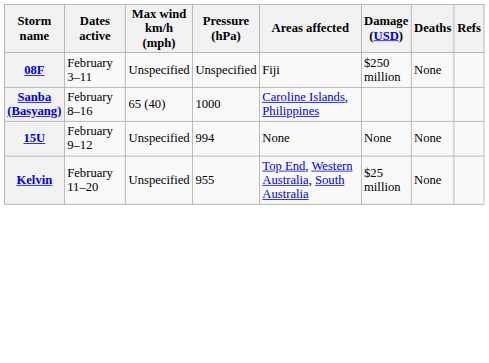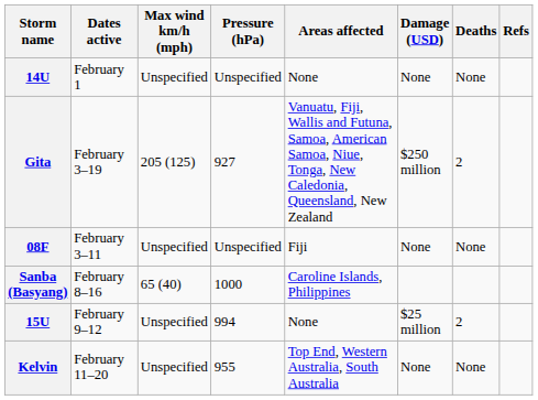+ row: 14U | February 1 | Unspecified | Unspecified | None | None | None
+ row: Gita | February 3–19 | 205 (125) | 927 | Vanuatu, Fiji, Wallis and Futuna, Samoa, American Samoa, Niue, Tonga, New Caledonia, Queensland, New Zealand | $250 million | 2
08F | Damage (USD): $250 million -> None
15U | Damage (USD): None -> $25 million
15U | Deaths: None -> 2
Kelvin | Damage (USD): $25 million -> None
